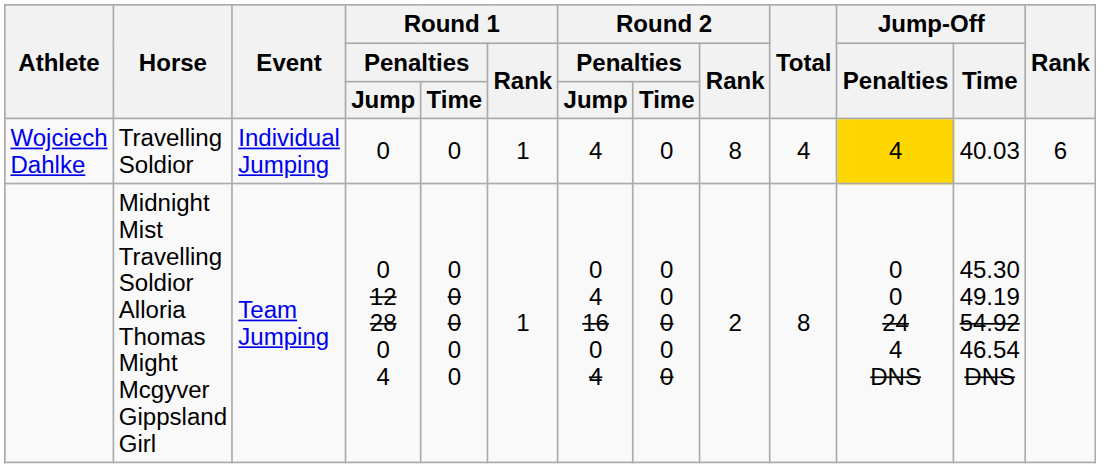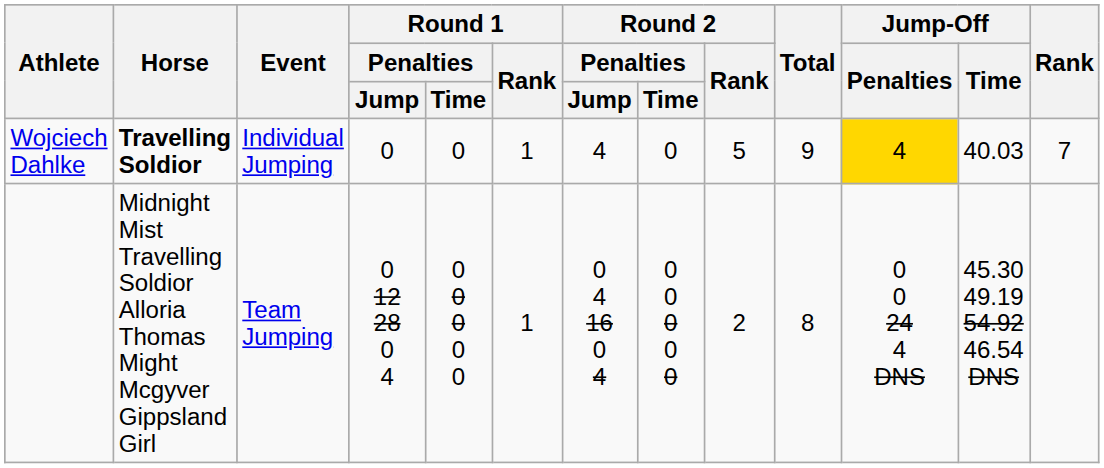Wojciech Dahlke | Horse: normal -> bold
Wojciech Dahlke | Round 2 / Rank: 8 -> 5
Wojciech Dahlke | Total: 4 -> 9
Wojciech Dahlke | Rank: 6 -> 7
